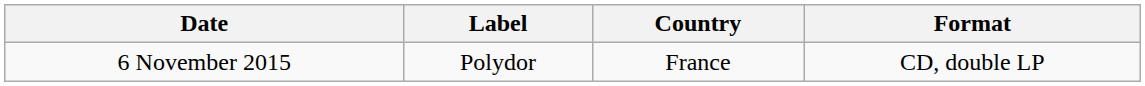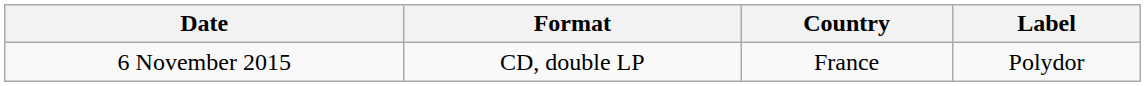columns swapped: Label <-> Format
